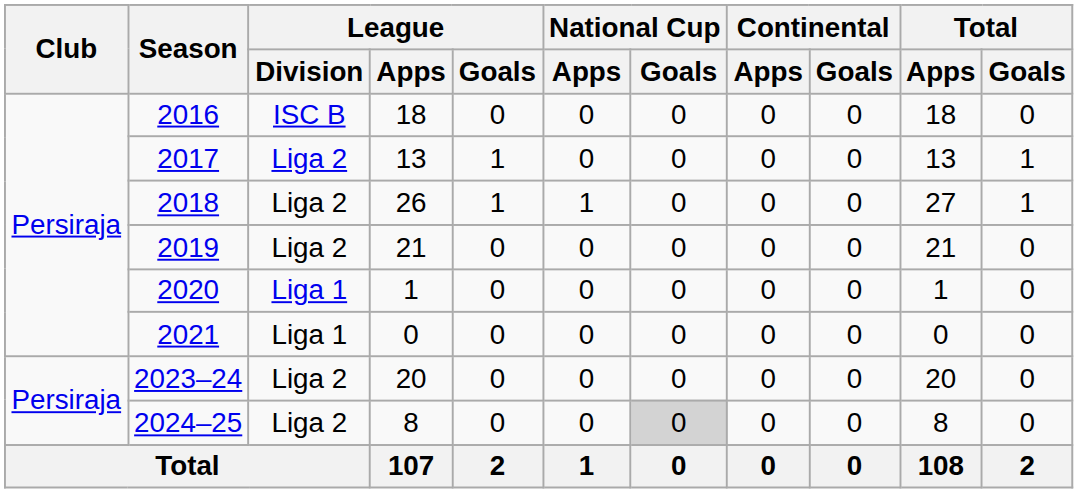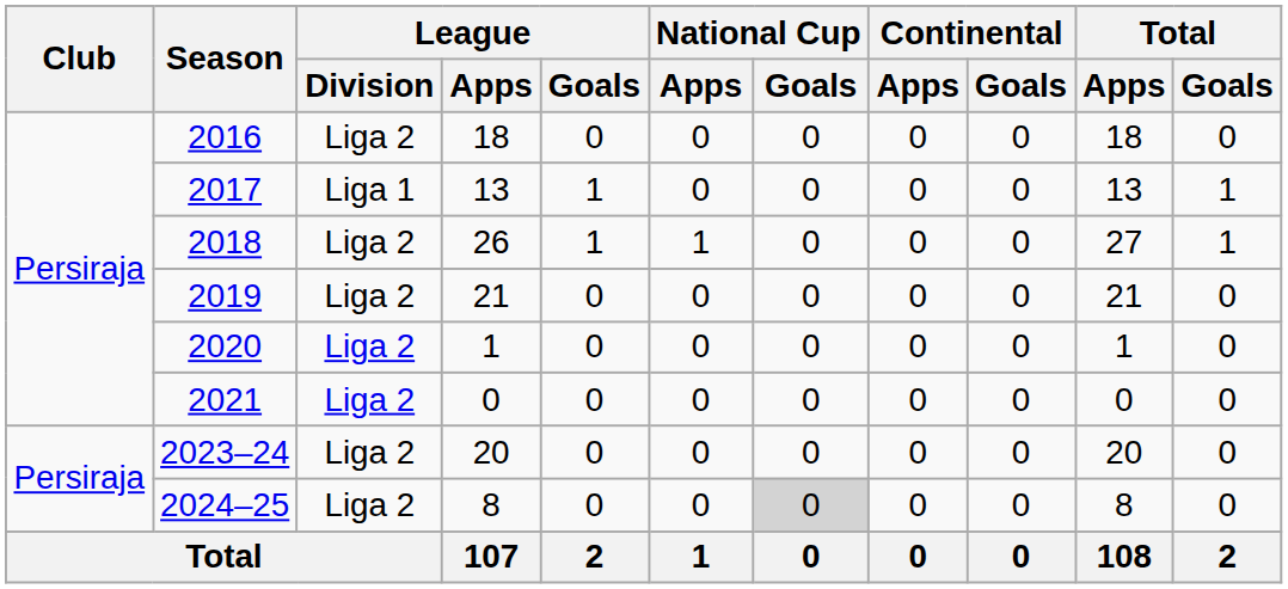2016 | League / Division: ISC B -> Liga 2
2017 | League / Division: Liga 2 -> Liga 1
2020 | League / Division: Liga 1 -> Liga 2
2021 | League / Division: Liga 1 -> Liga 2
